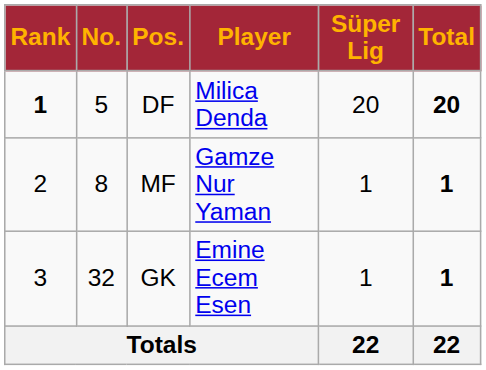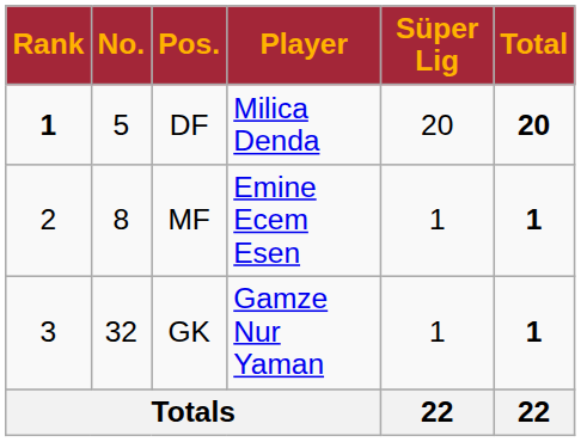MF | Player: Gamze Nur Yaman -> Emine Ecem Esen
GK | Player: Emine Ecem Esen -> Gamze Nur Yaman
